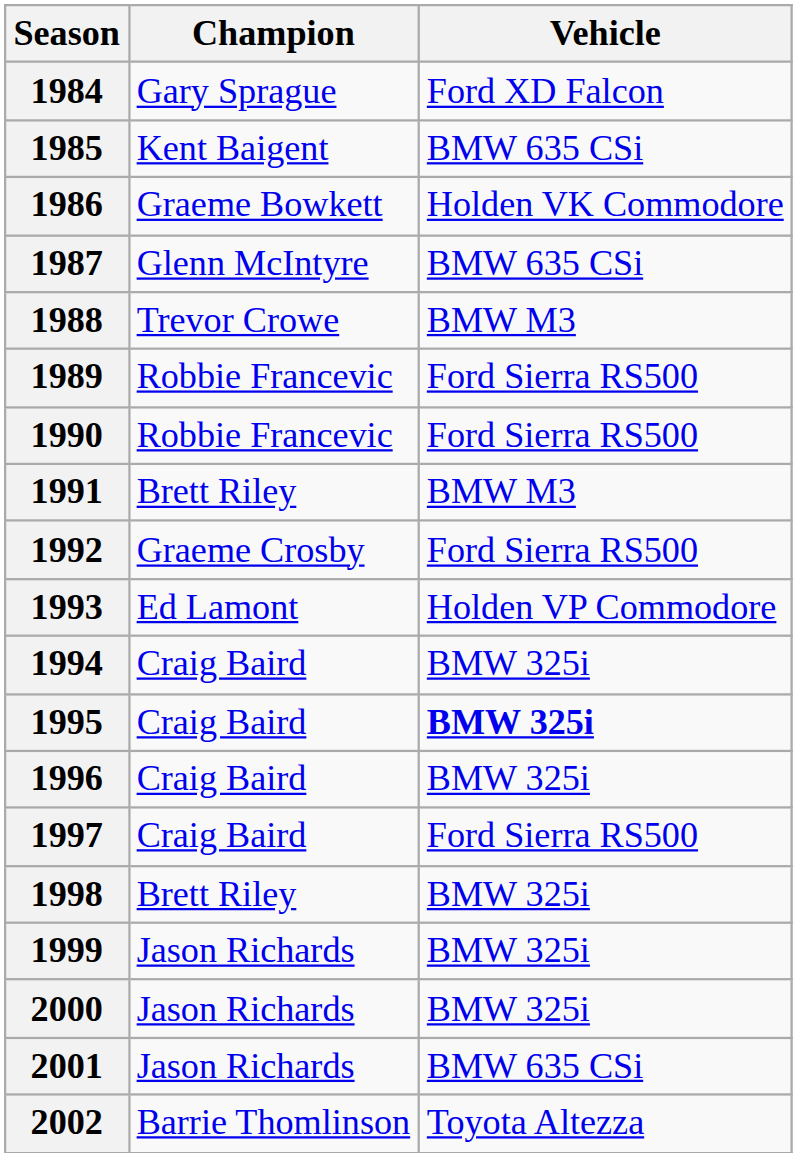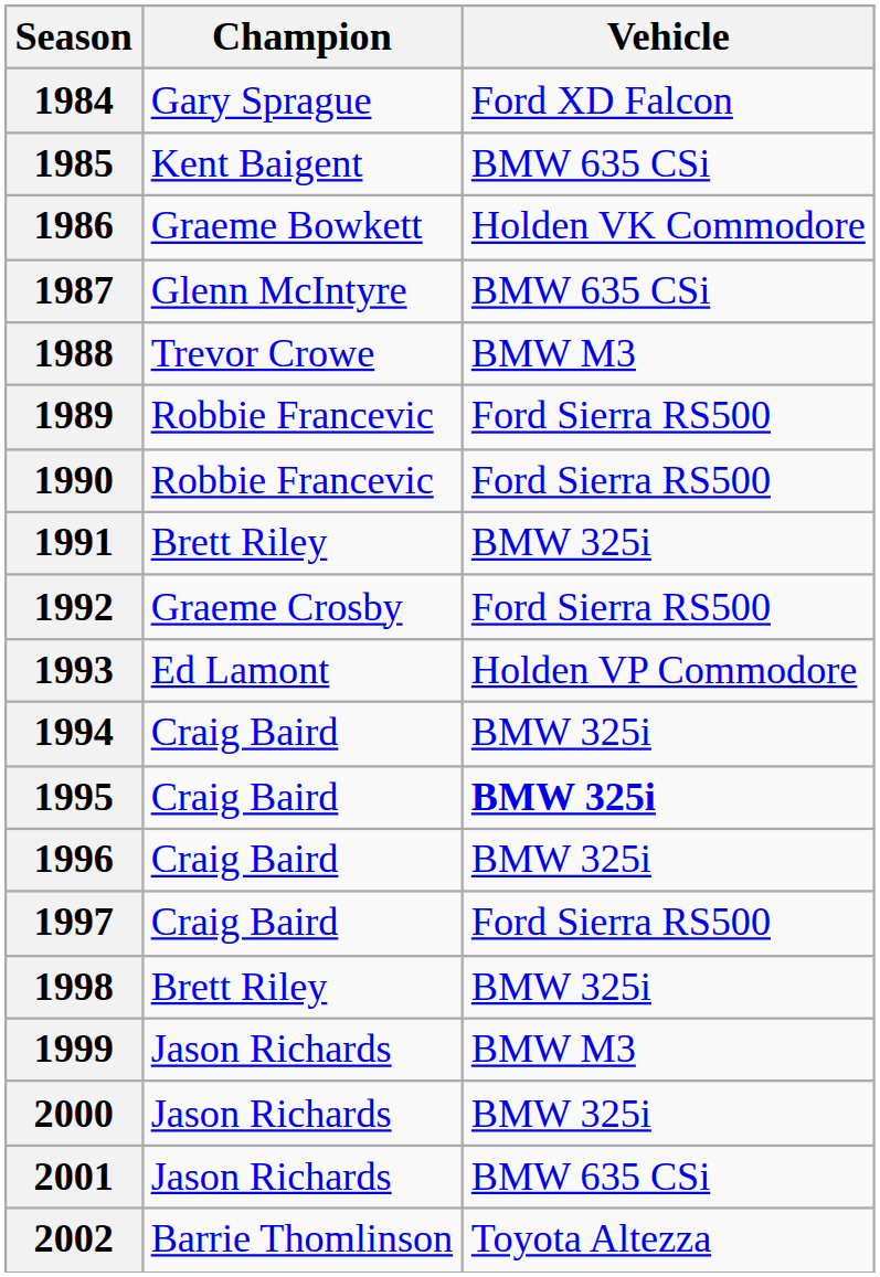1991 | Vehicle: BMW M3 -> BMW 325i
1999 | Vehicle: BMW 325i -> BMW M3
